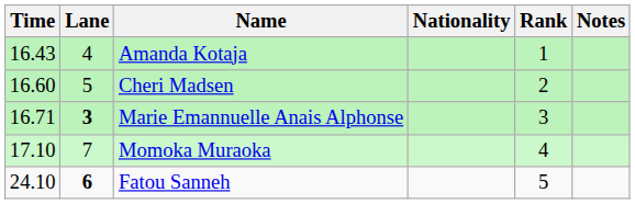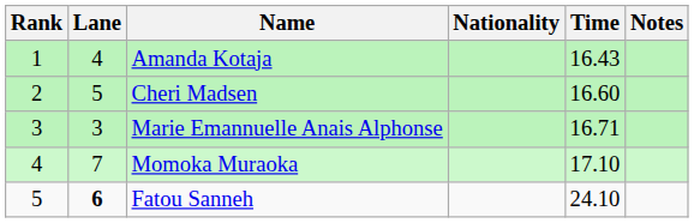columns swapped: Rank <-> Time
Marie Emannuelle Anais Alphonse | Lane: bold -> normal
